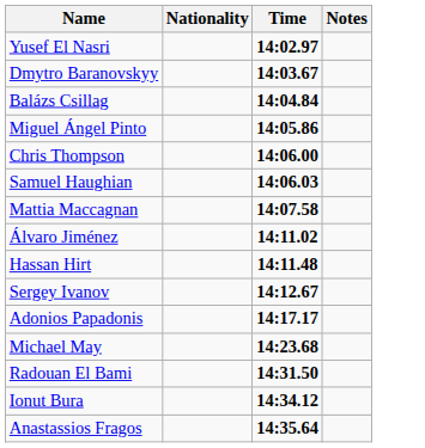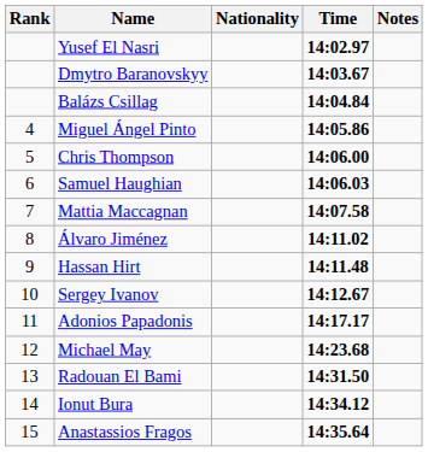+ column: Rank | 4 | 5 | 6 | 7 | 8 | 9 | 10 | 11 | 12 | 13 | 14 | 15
